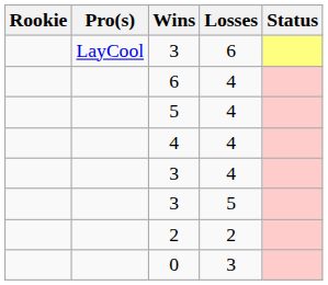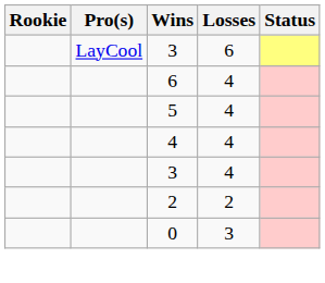- row: 3 | 5
